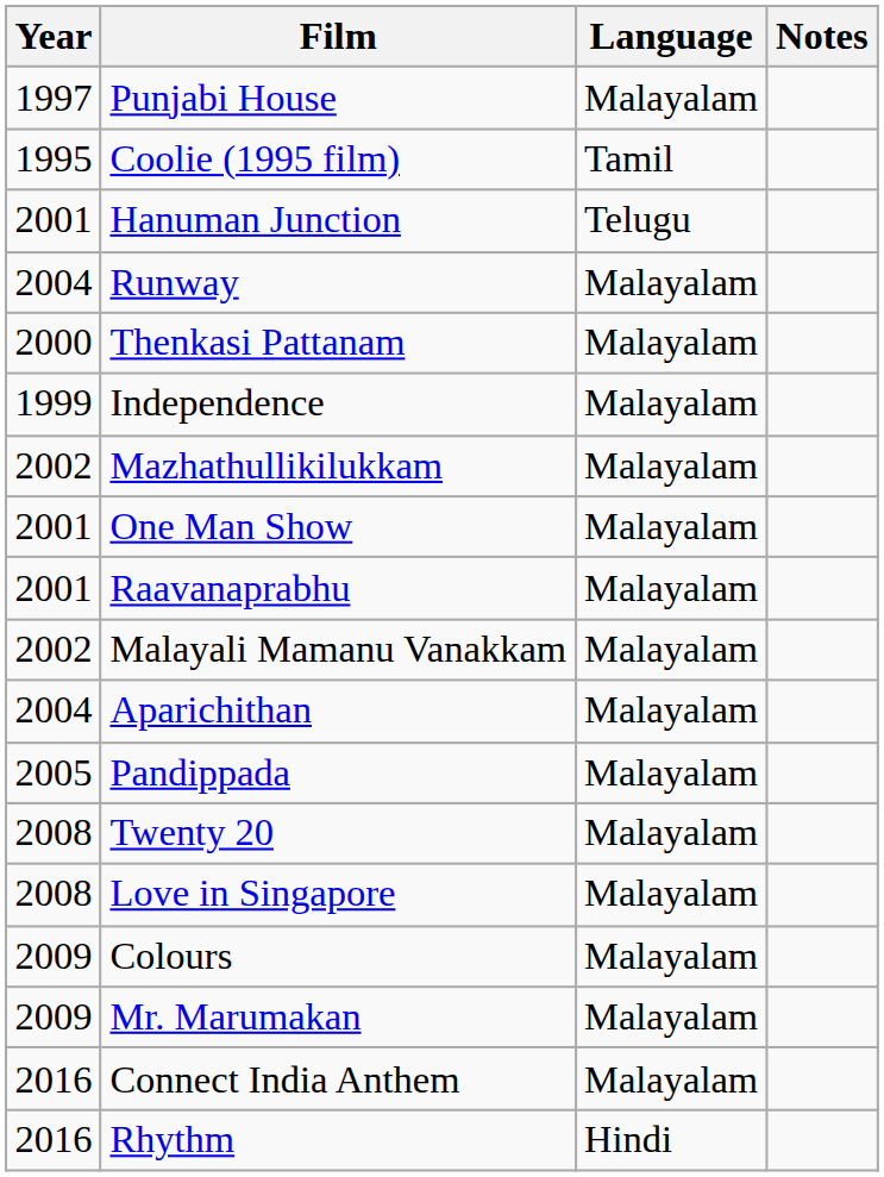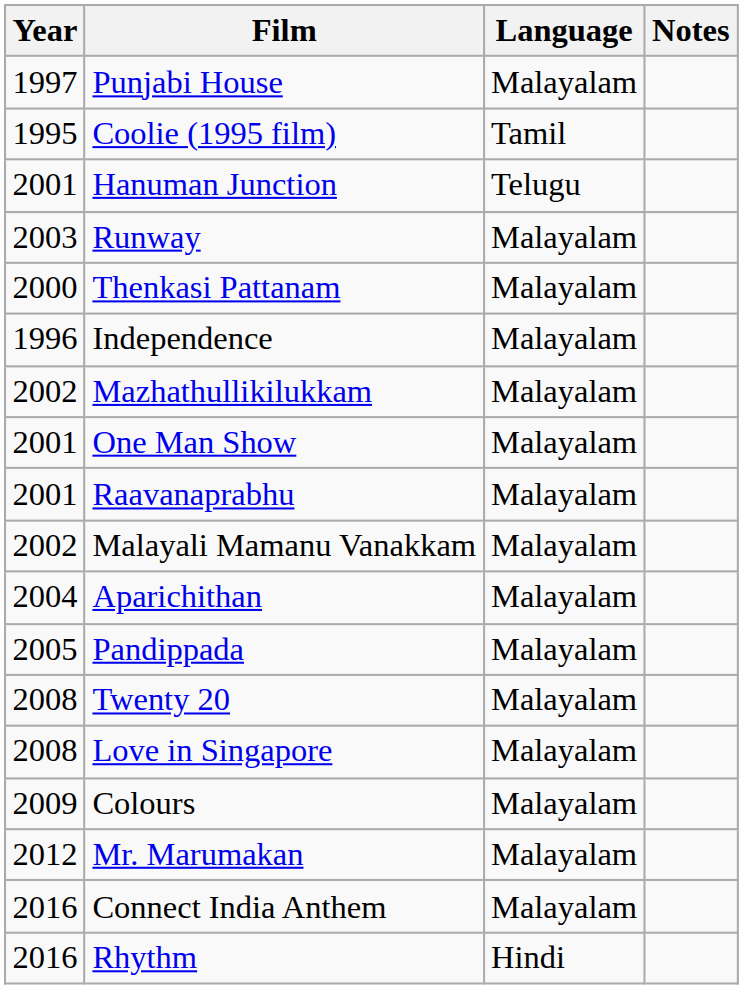Runway | Year: 2004 -> 2003
Independence | Year: 1999 -> 1996
Mr. Marumakan | Year: 2009 -> 2012
